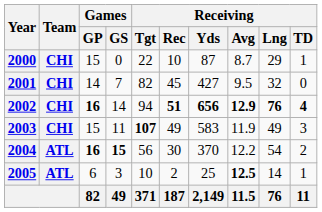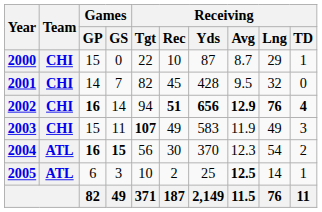2001 | Receiving / Yds: 427 -> 428
2004 | Receiving / Avg: 12.2 -> 12.3
